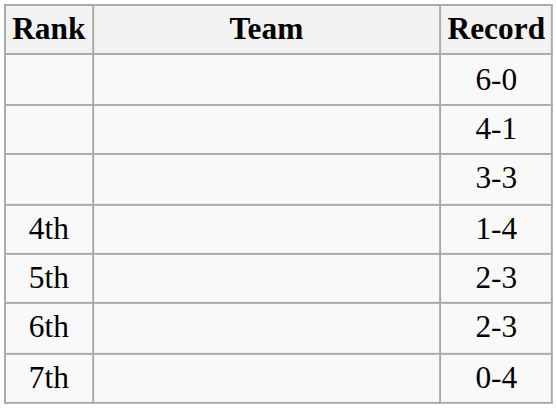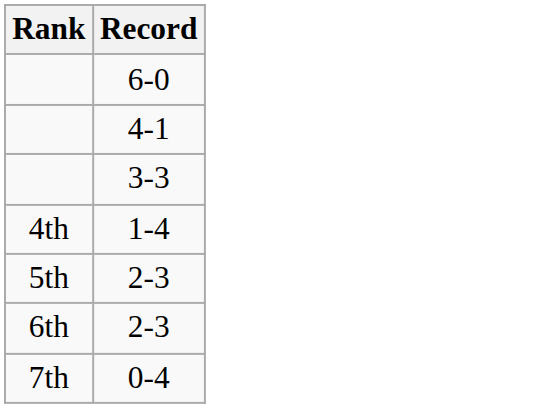- column: Team
